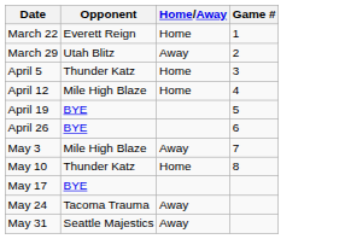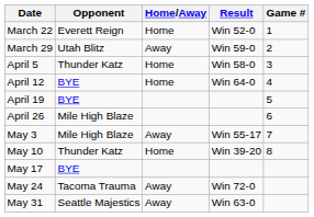+ column: Result | Win 52-0 | Win 59-0 | Win 58-0 | Win 64-0 | Win 55-17 | Win 39-20 | Win 72-0 | Win 63-0
April 12 | Opponent: Mile High Blaze -> BYE
April 26 | Opponent: BYE -> Mile High Blaze
